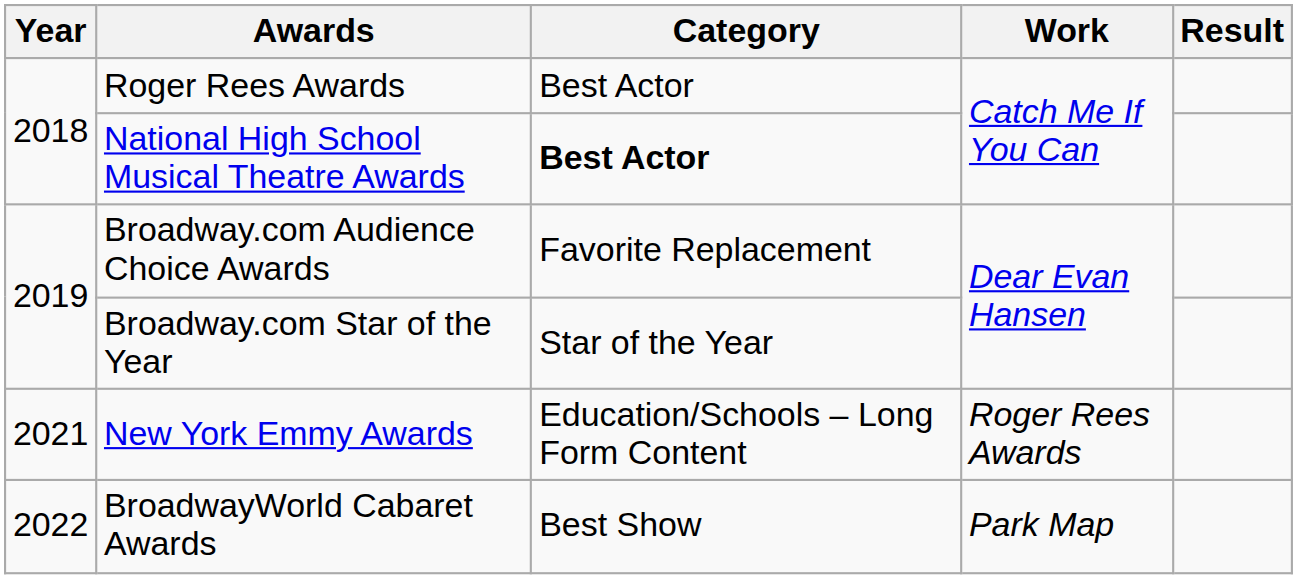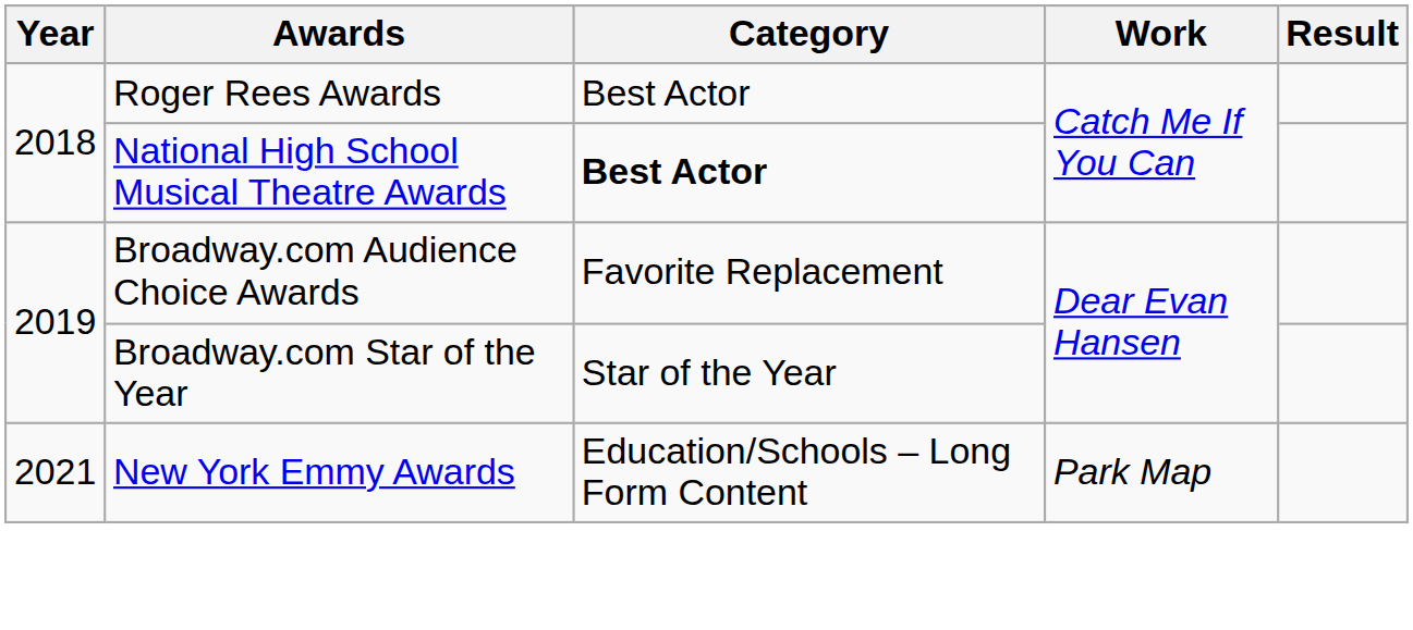New York Emmy Awards | Work: Roger Rees Awards -> Park Map
- row: 2022 | BroadwayWorld Cabaret Awards | Best Show | Park Map
